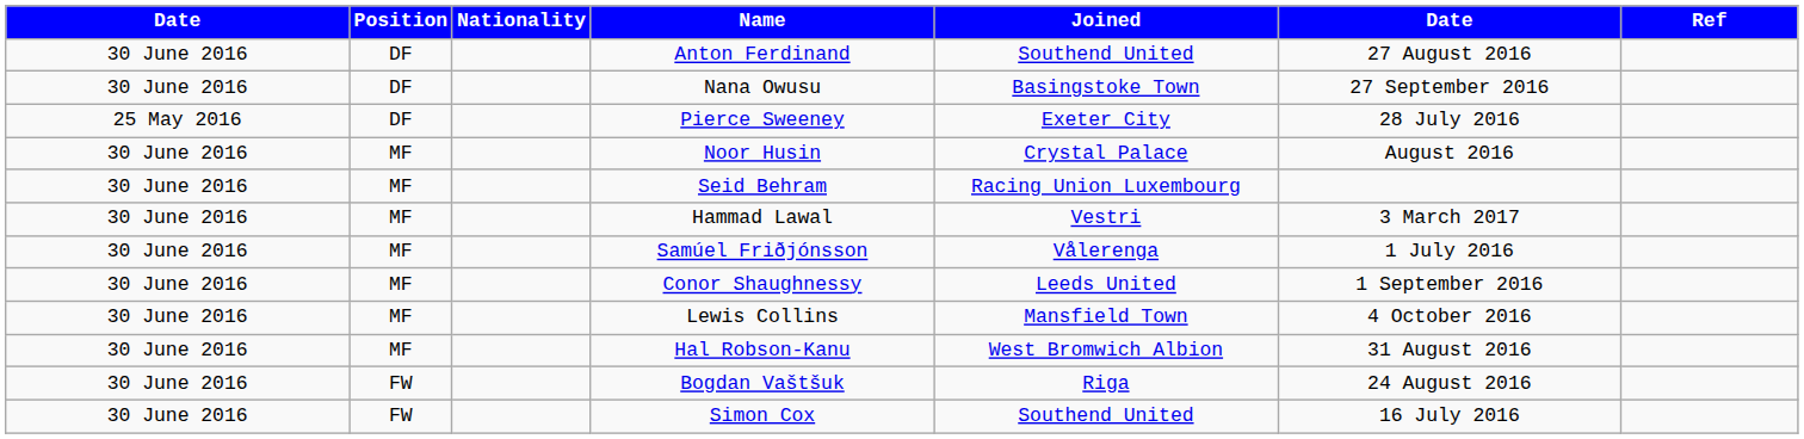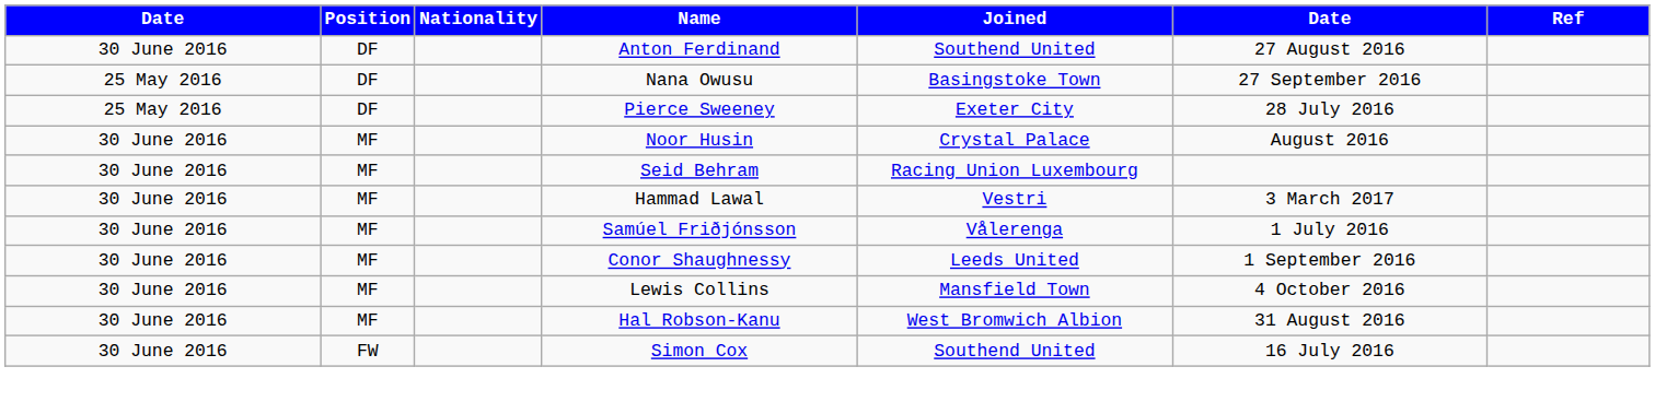Nana Owusu | column 1: 30 June 2016 -> 25 May 2016
- row: 30 June 2016 | FW | Bogdan Vaštšuk | Riga | 24 August 2016
